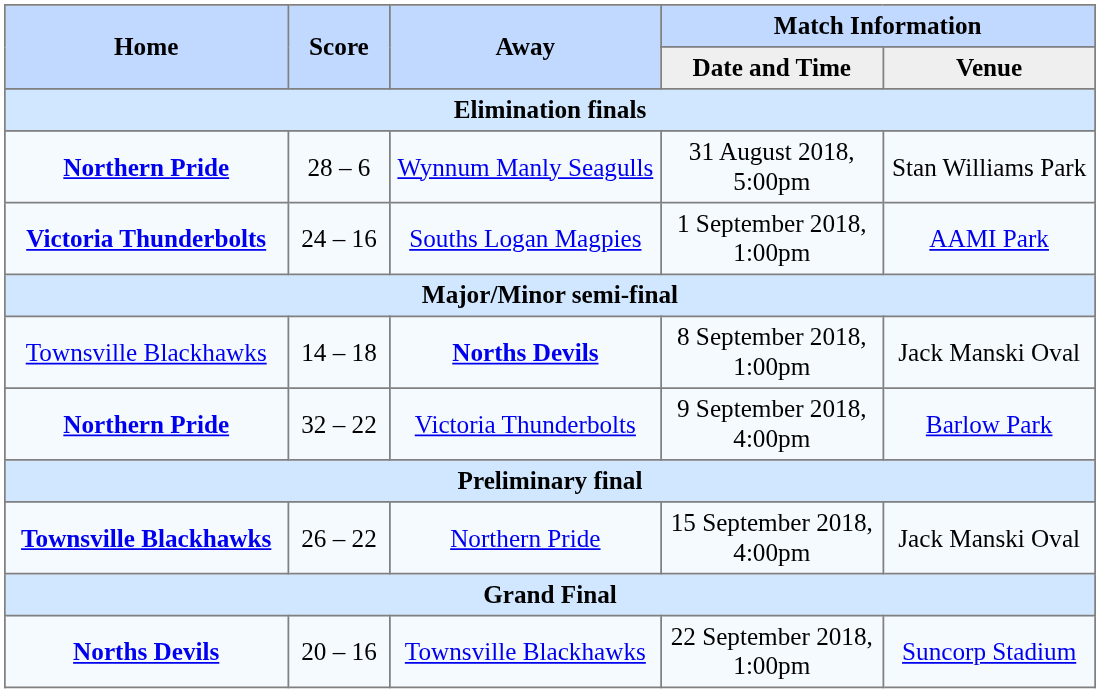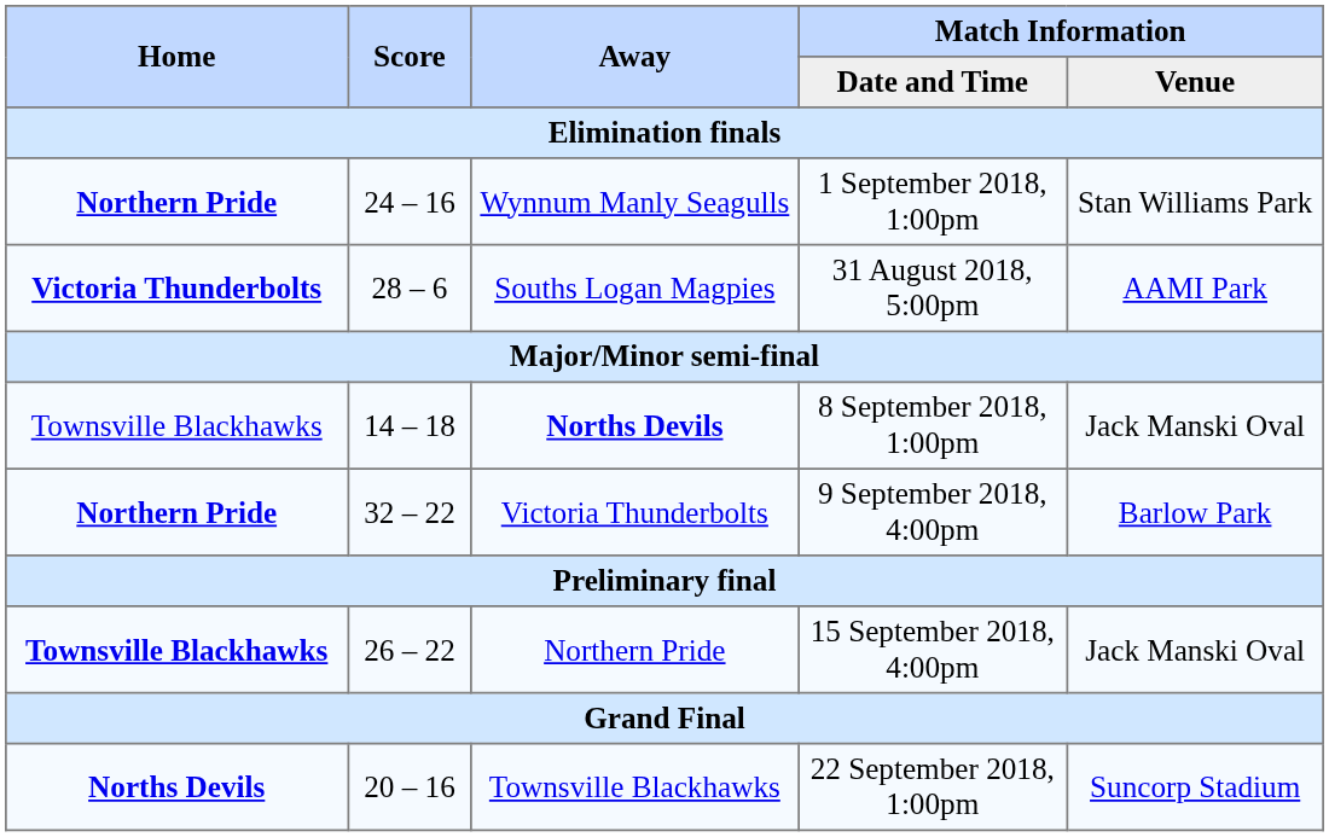Wynnum Manly Seagulls | Score: 28 – 6 -> 24 – 16
Wynnum Manly Seagulls | Match Information / Date and Time: 31 August 2018, 5:00pm -> 1 September 2018, 1:00pm
Souths Logan Magpies | Score: 24 – 16 -> 28 – 6
Souths Logan Magpies | Match Information / Date and Time: 1 September 2018, 1:00pm -> 31 August 2018, 5:00pm
